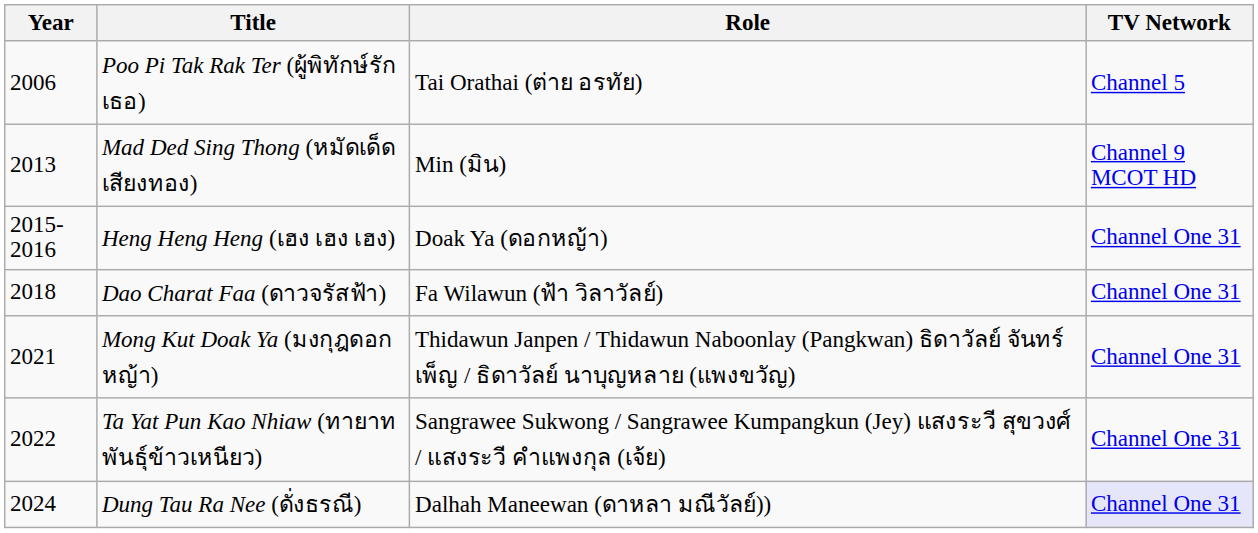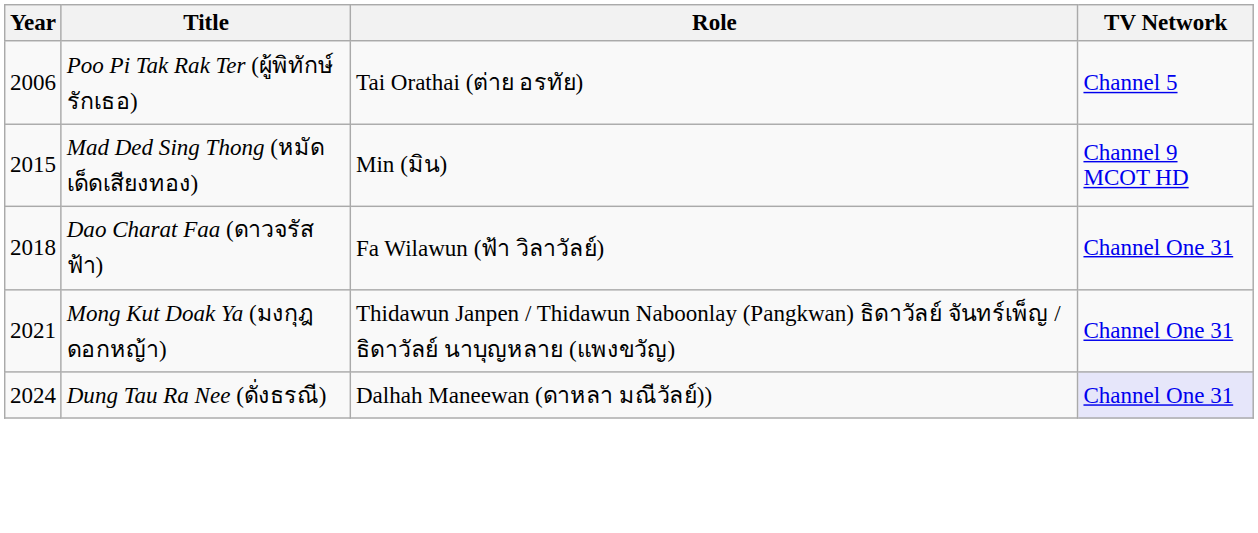Mad Ded Sing Thong (หมัดเด็ดเสียงทอง) | Year: 2013 -> 2015
- row: 2015-2016 | Heng Heng Heng (เฮง เฮง เฮง) | Doak Ya (ดอกหญ้า) | Channel One 31
- row: 2022 | Ta Yat Pun Kao Nhiaw (ทายาทพันธุ์ข้าวเหนียว) | Sangrawee Sukwong / Sangrawee Kumpangkun (Jey) แสงระวี สุขวงศ์ / แสงระวี คำแพงกุล (เจ้ย) | Channel One 31
